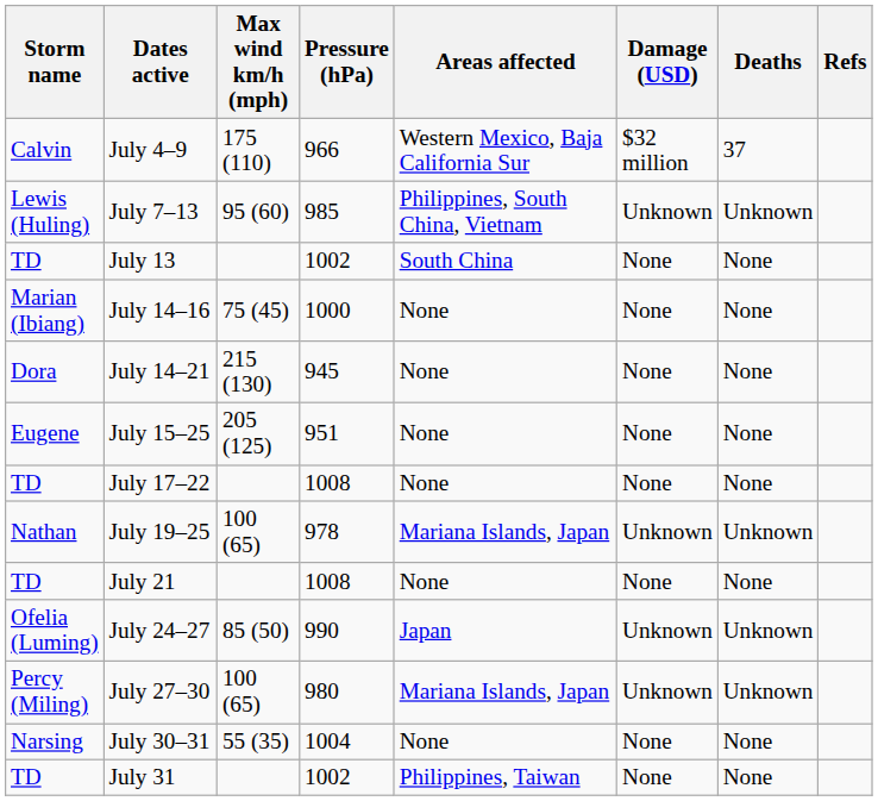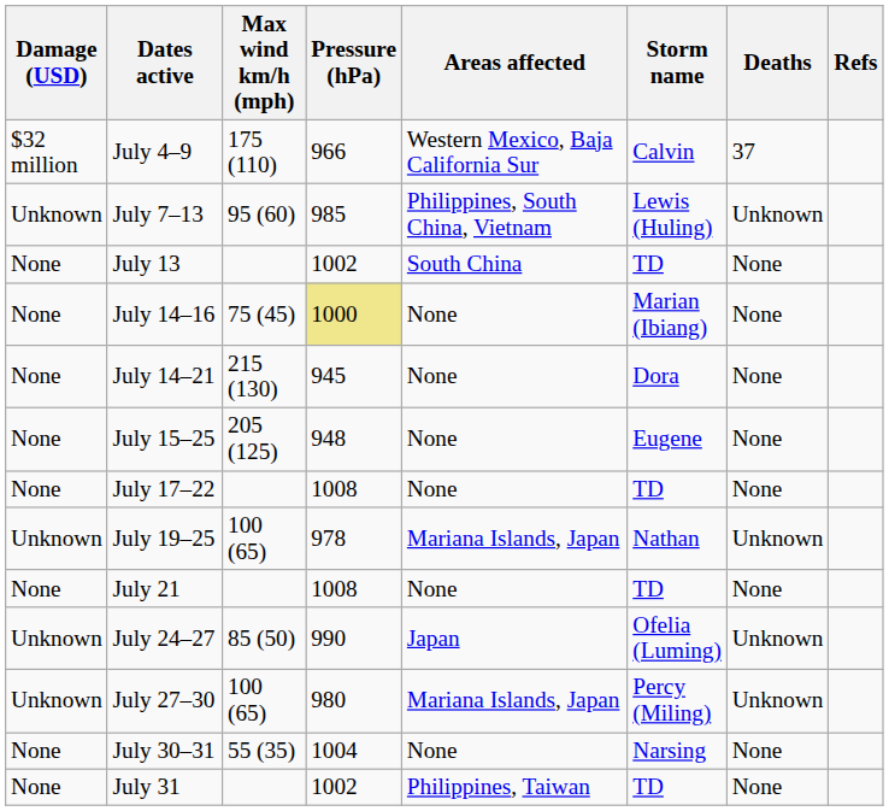columns swapped: Storm name <-> Damage (USD)
July 14–16 | Pressure (hPa): no background -> khaki background
July 15–25 | Pressure (hPa): 951 -> 948
